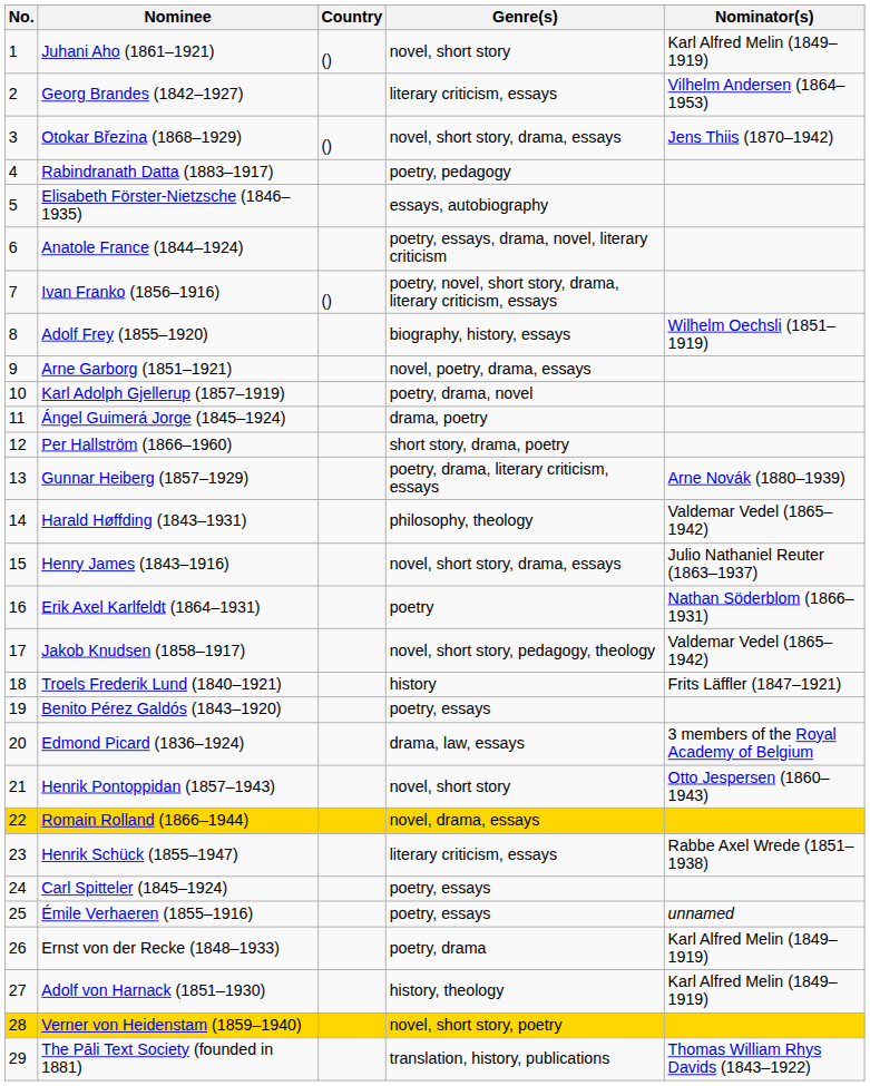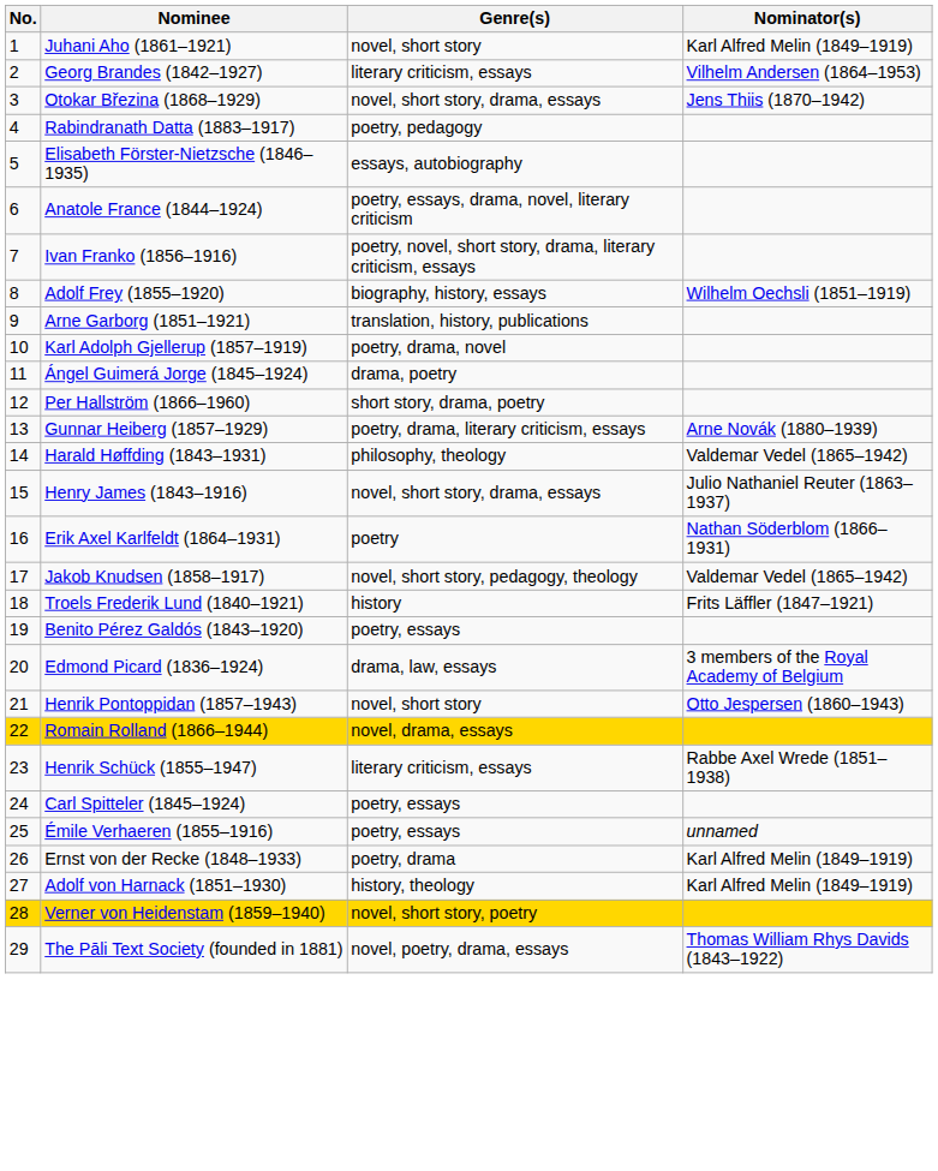- column: Country | () | () | ()
Arne Garborg (1851–1921) | Genre(s): novel, poetry, drama, essays -> translation, history, publications
The Pāli Text Society (founded in 1881) | Genre(s): translation, history, publications -> novel, poetry, drama, essays
